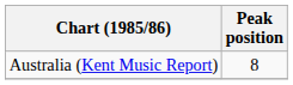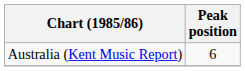Australia (Kent Music Report) | Peak position: 8 -> 6
